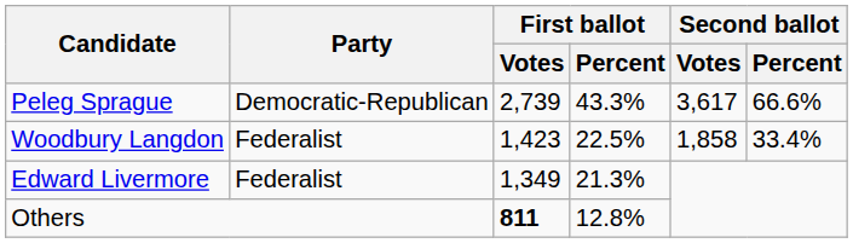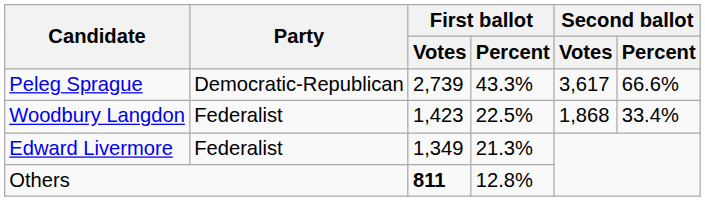Woodbury Langdon | Second ballot / Votes: 1,858 -> 1,868
